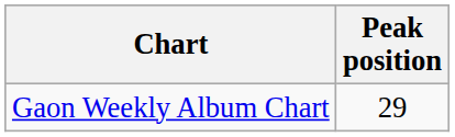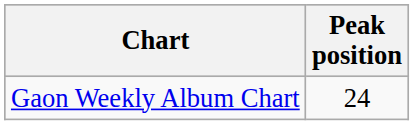Gaon Weekly Album Chart | Peak position: 29 -> 24
